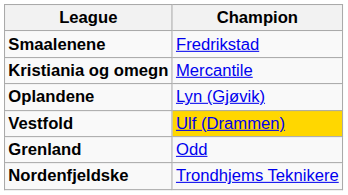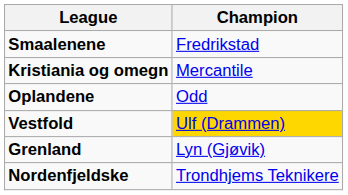Oplandene | Champion: Lyn (Gjøvik) -> Odd
Grenland | Champion: Odd -> Lyn (Gjøvik)
